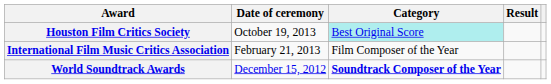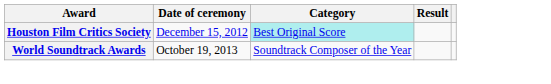Houston Film Critics Society | Date of ceremony: October 19, 2013 -> December 15, 2012
- row: International Film Music Critics Association | February 21, 2013 | Film Composer of the Year
World Soundtrack Awards | Date of ceremony: December 15, 2012 -> October 19, 2013
World Soundtrack Awards | Category: bold -> normal
